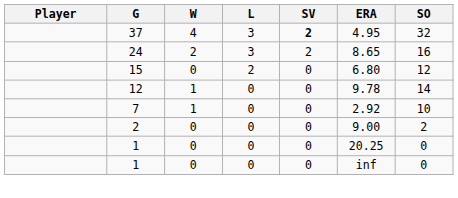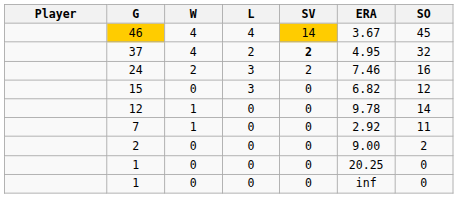+ row: 46 | 4 | 4 | 14 | 3.67 | 45
37 | L: 3 -> 2
24 | ERA: 8.65 -> 7.46
15 | L: 2 -> 3
15 | ERA: 6.80 -> 6.82
7 | SO: 10 -> 11
